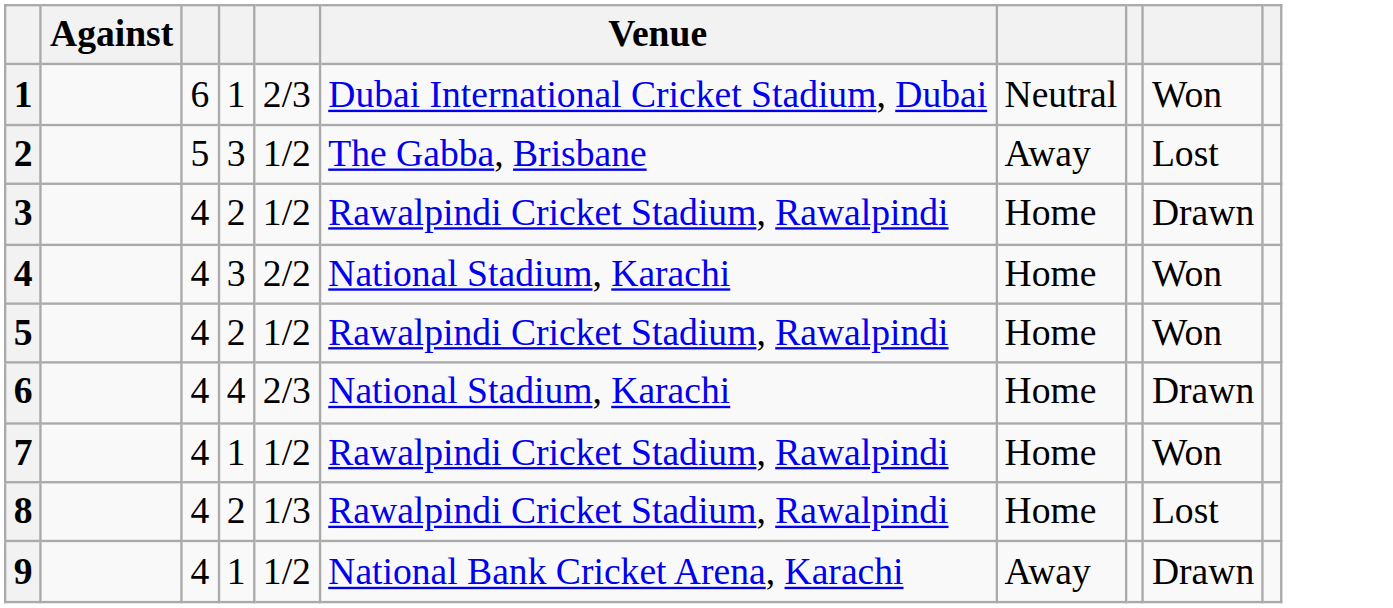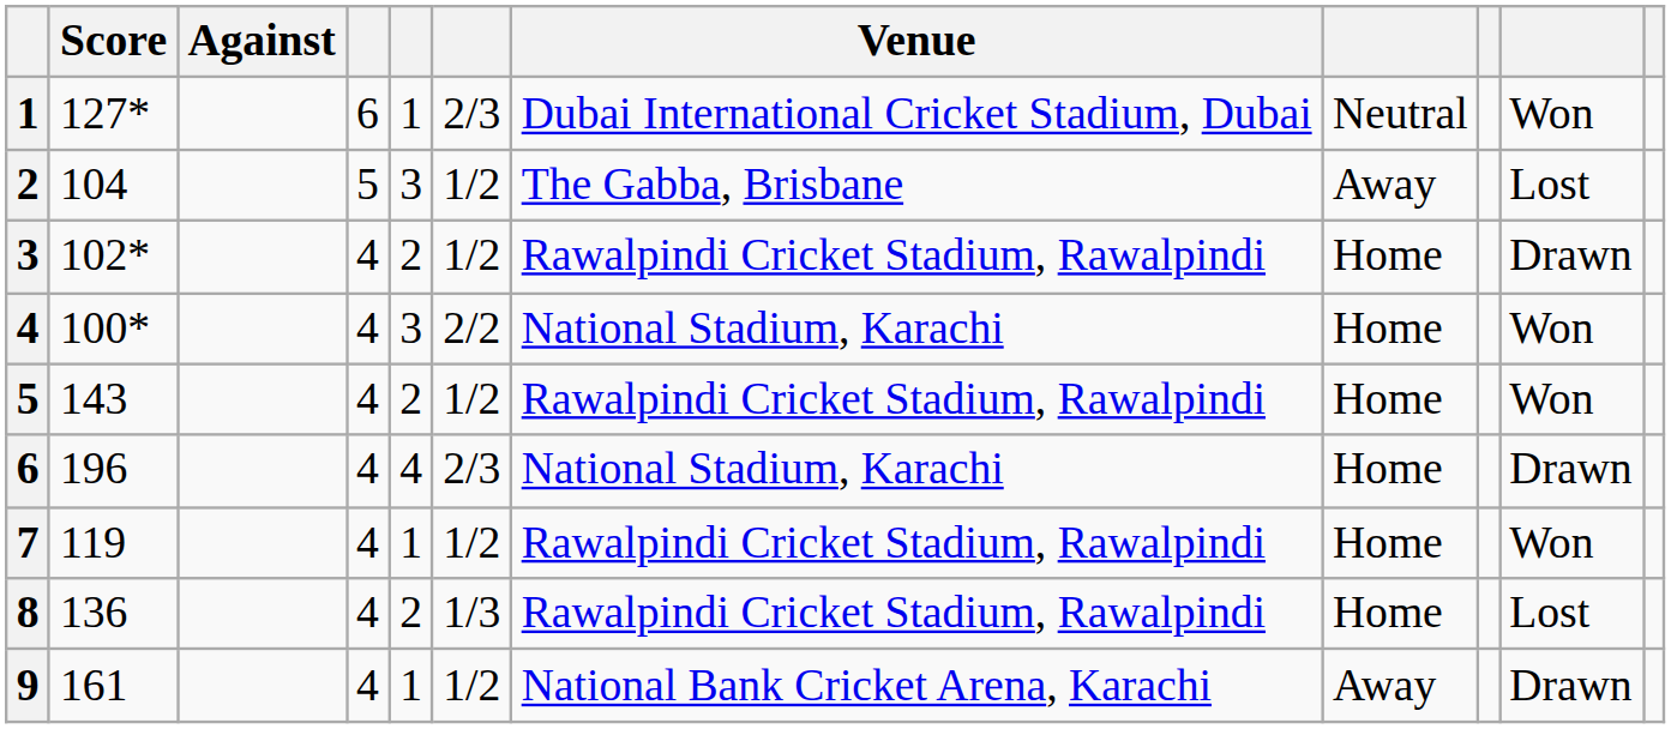+ column: Score | 127* | 104 | 102* | 100* | 143 | 196 | 119 | 136 | 161
